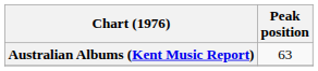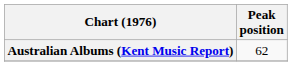Australian Albums (Kent Music Report) | Peak position: 63 -> 62
